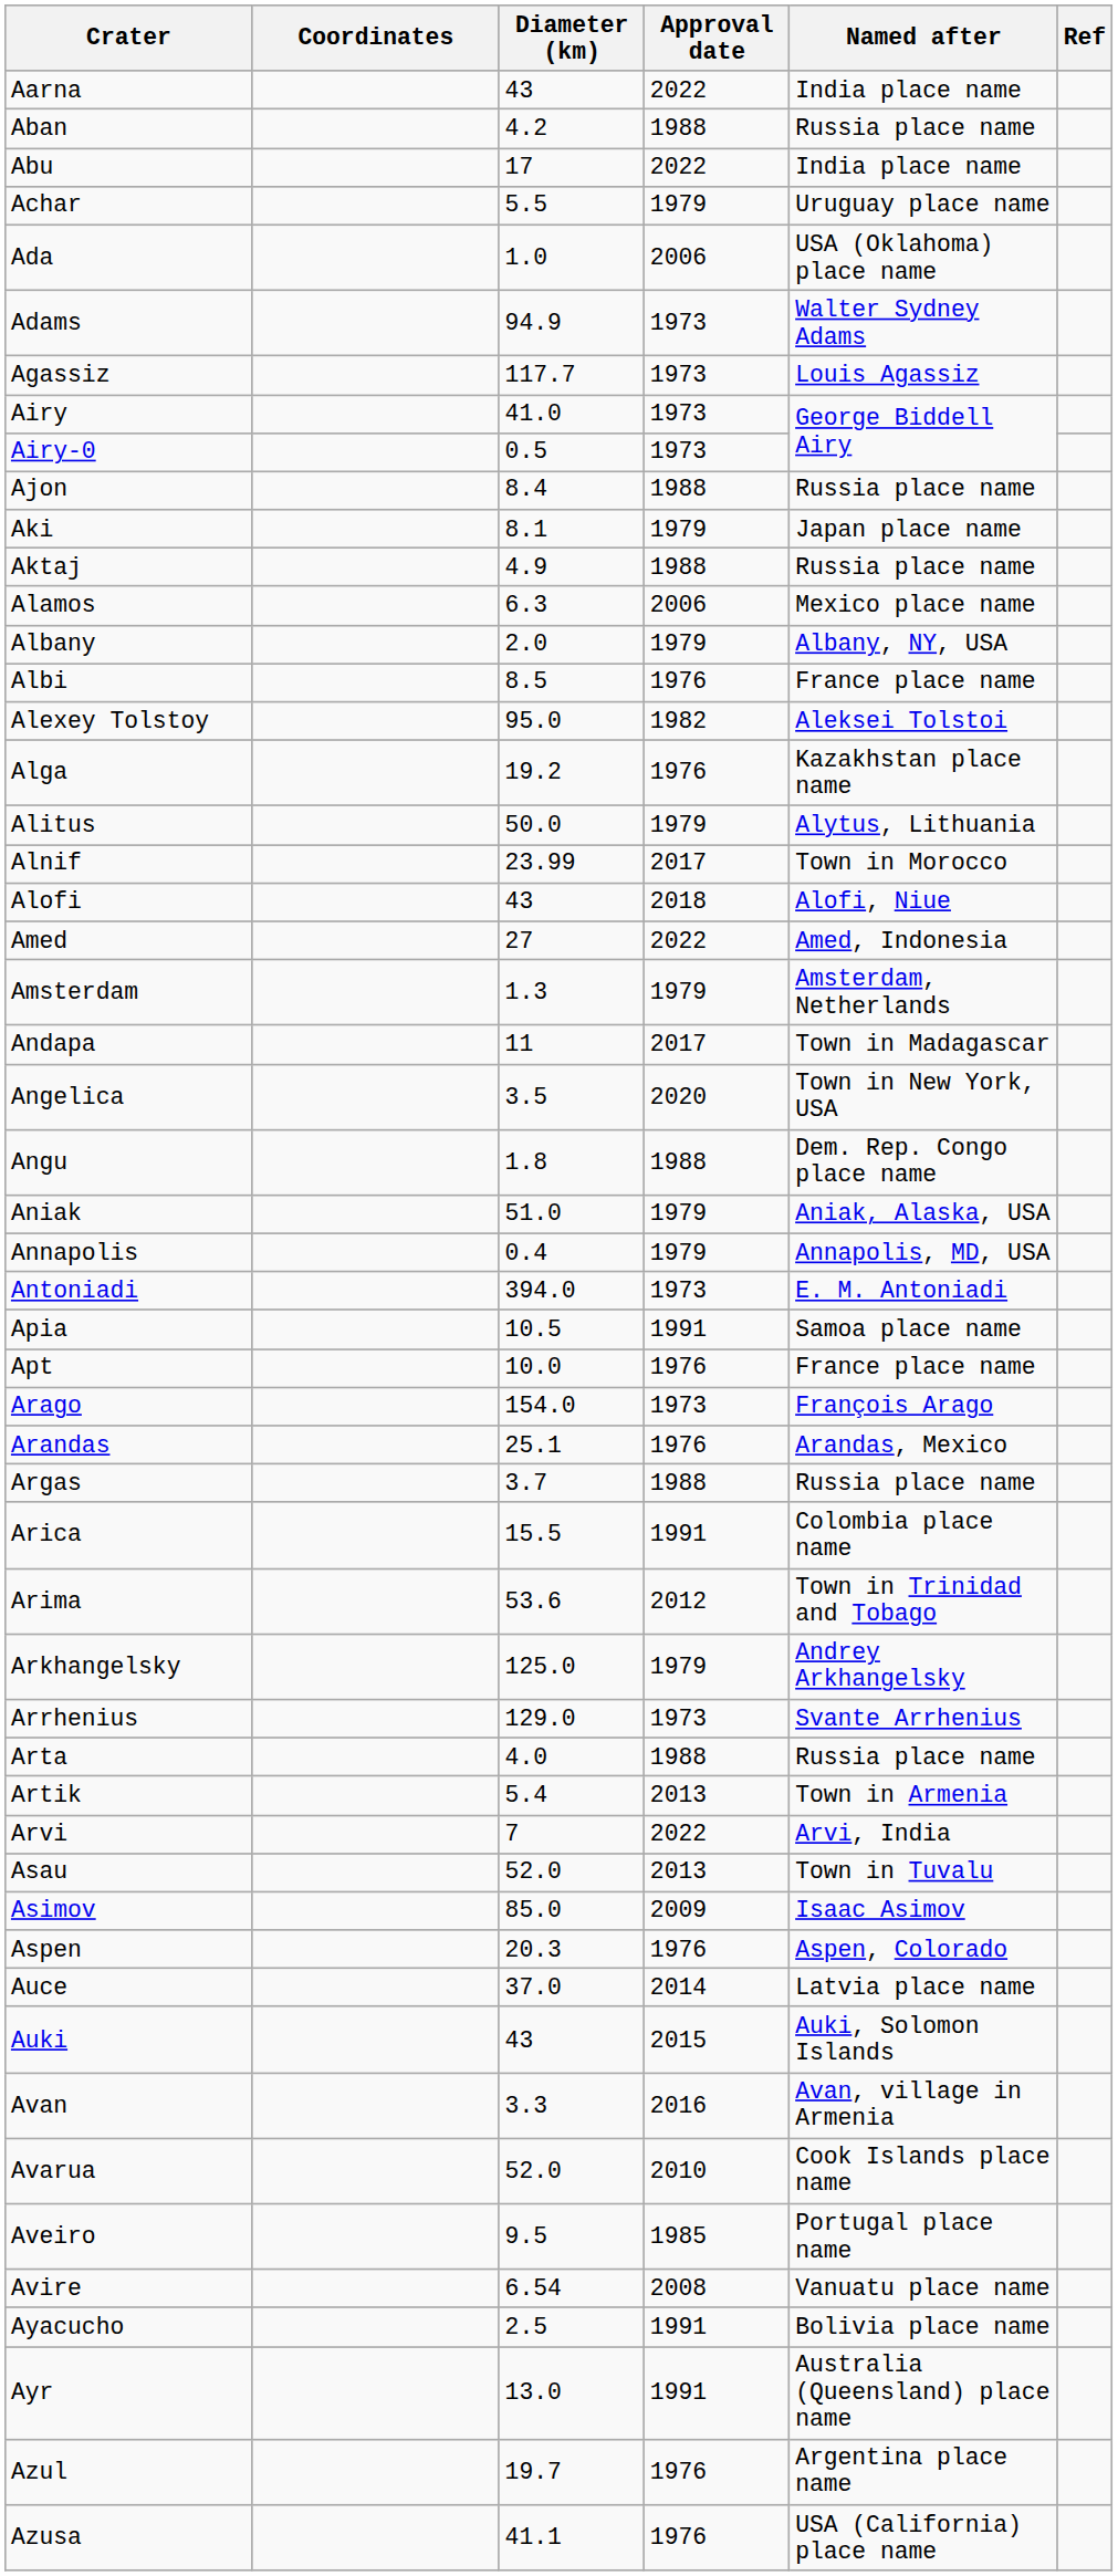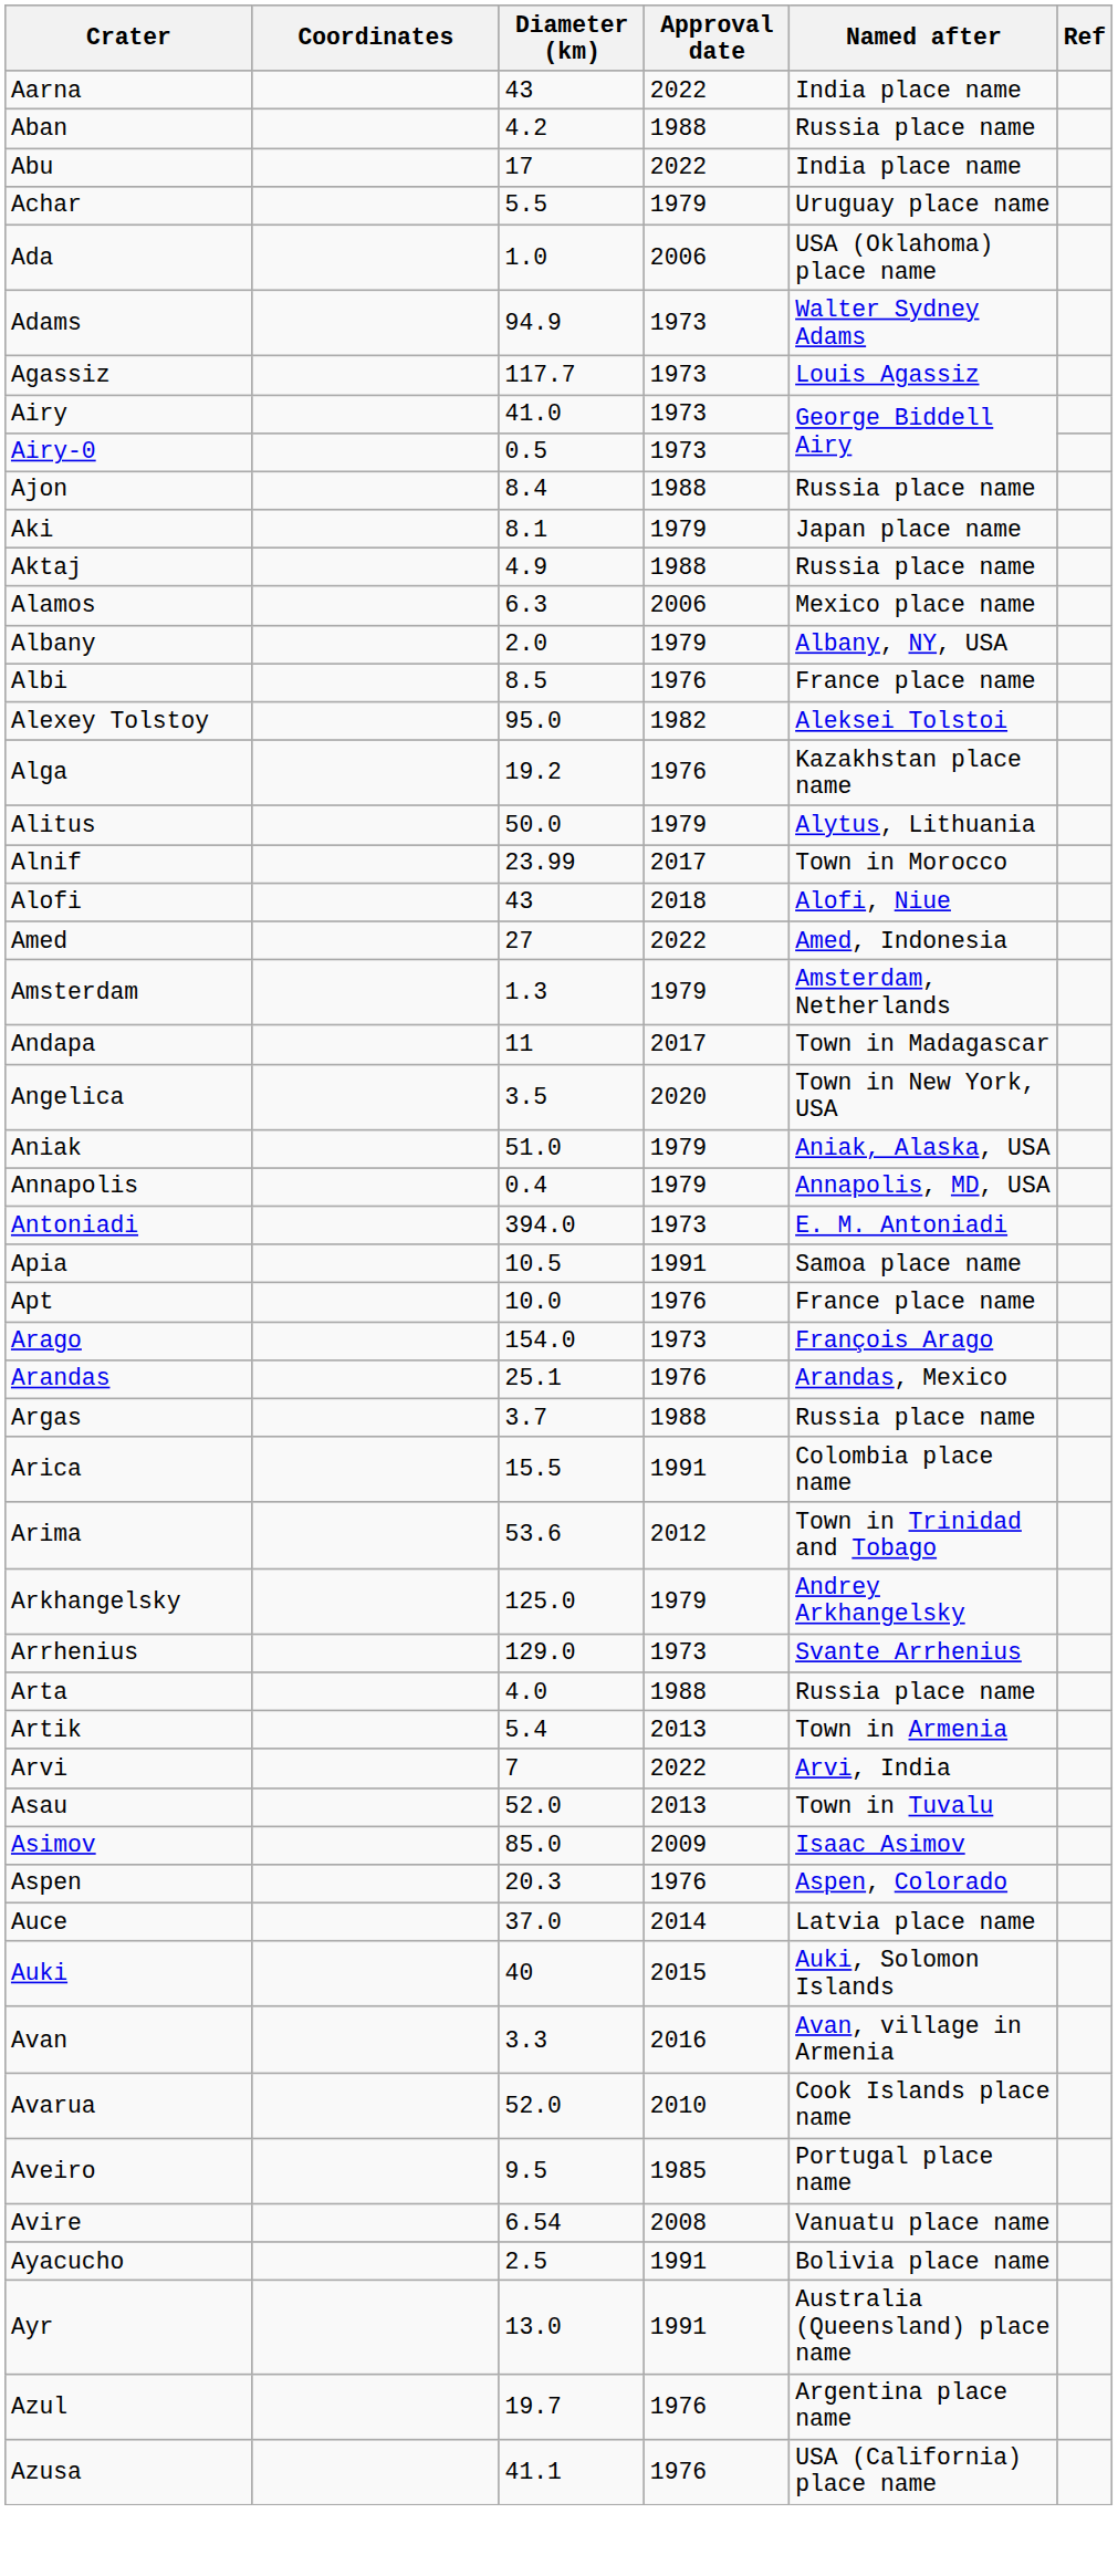- row: Angu | 1.8 | 1988 | Dem. Rep. Congo place name
Auki | Diameter (km): 43 -> 40
